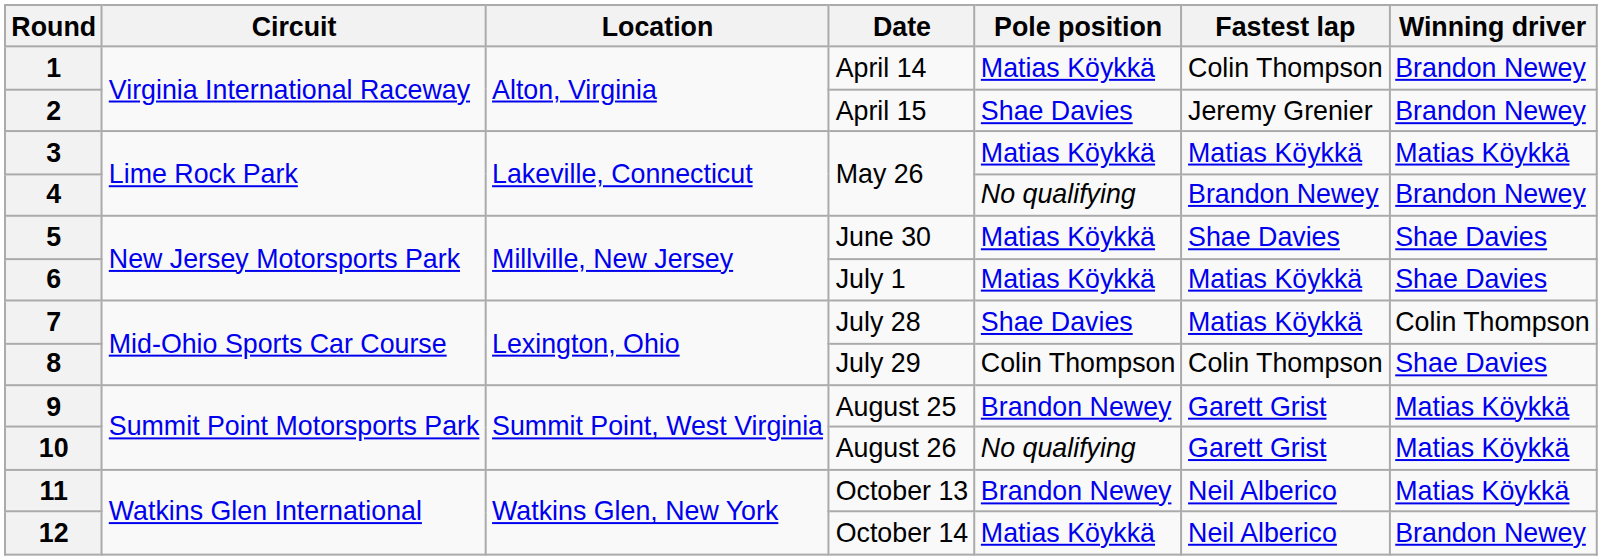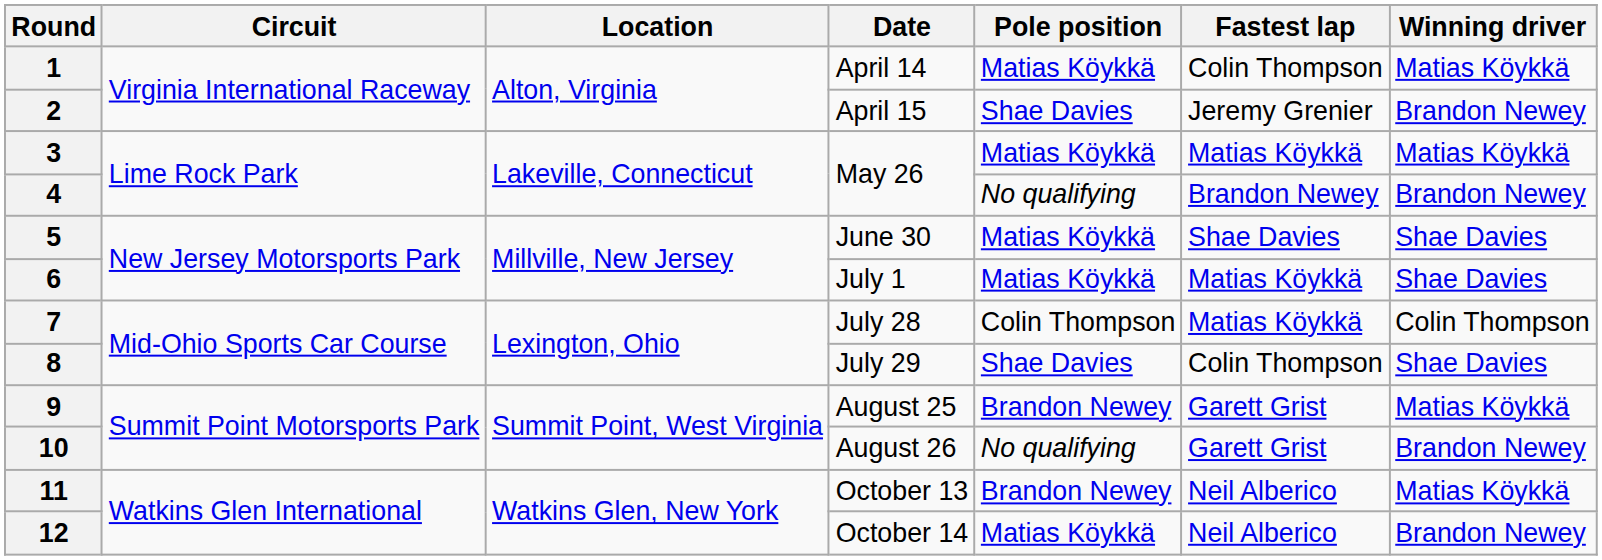1 | Winning driver: Brandon Newey -> Matias Köykkä
7 | Pole position: Shae Davies -> Colin Thompson
8 | Pole position: Colin Thompson -> Shae Davies
10 | Winning driver: Matias Köykkä -> Brandon Newey
